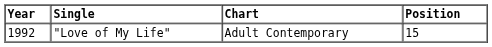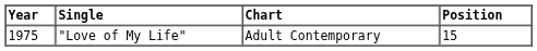"Love of My Life" | Year: 1992 -> 1975
